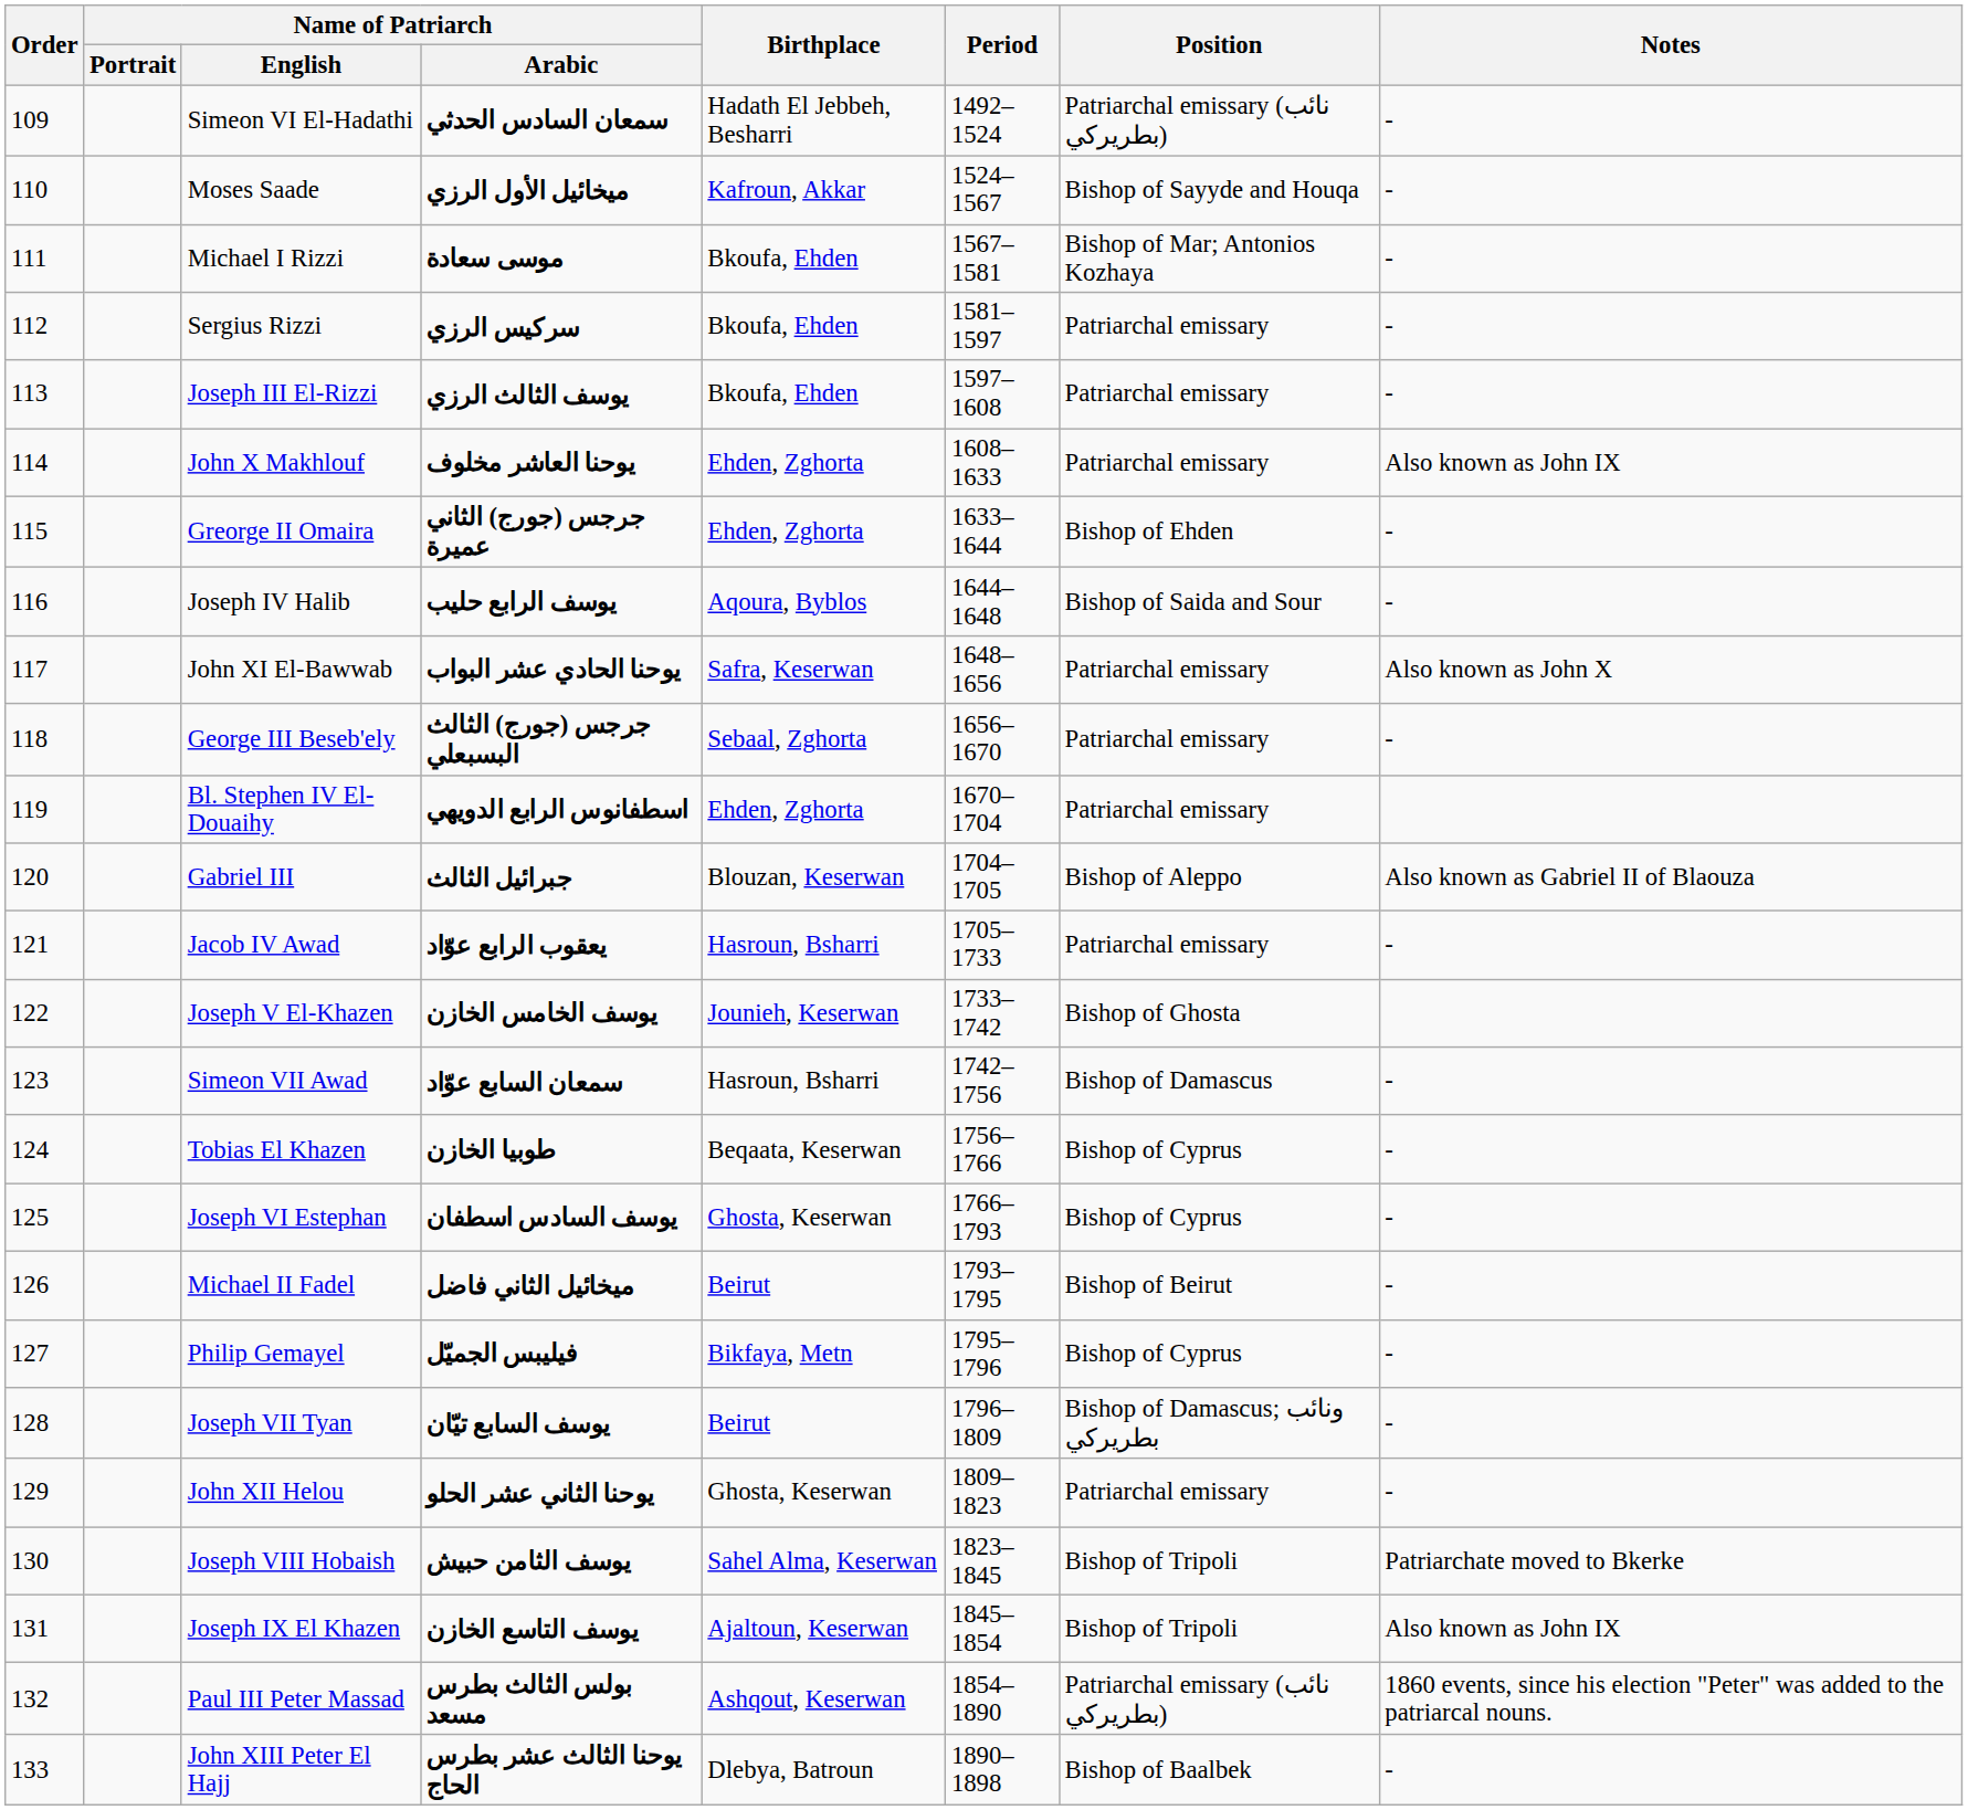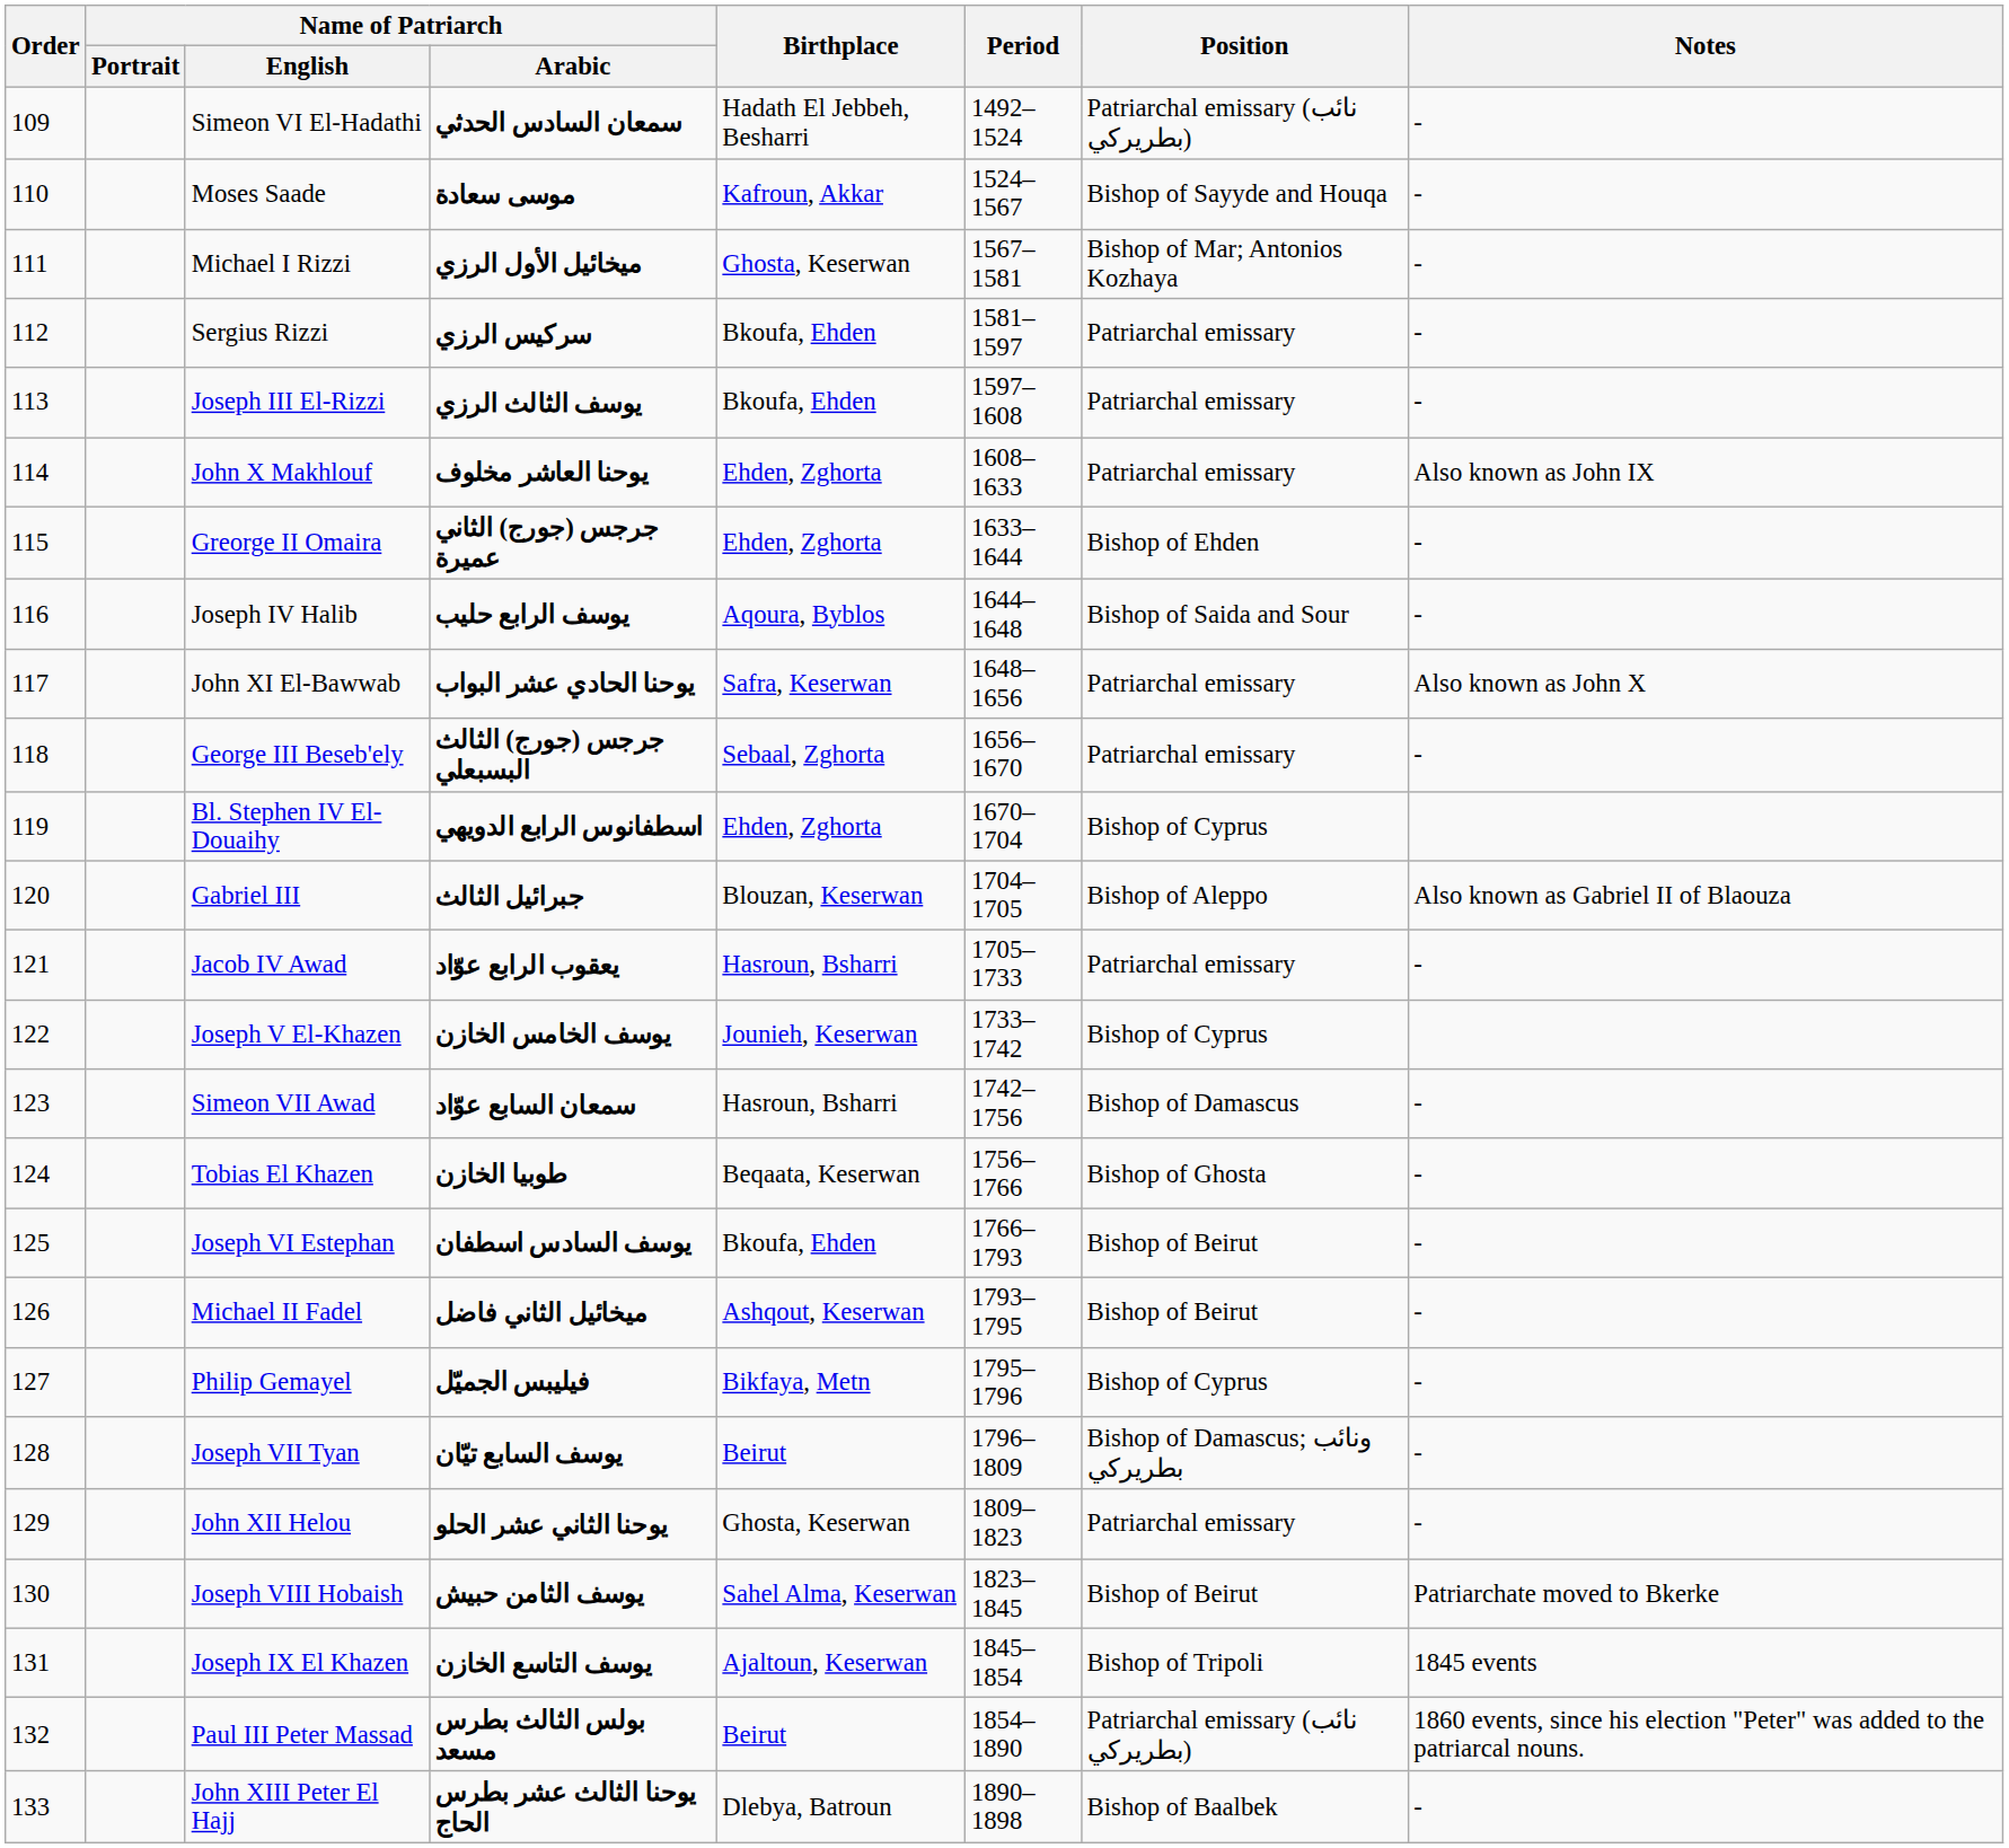Moses Saade | Name of Patriarch / Arabic: ميخائيل الأول الرزي -> موسى سعادة
Michael I Rizzi | Name of Patriarch / Arabic: موسى سعادة -> ميخائيل الأول الرزي
Michael I Rizzi | Birthplace: Bkoufa, Ehden -> Ghosta, Keserwan
Bl. Stephen IV El-Douaihy | Position: Patriarchal emissary -> Bishop of Cyprus
Joseph V El-Khazen | Position: Bishop of Ghosta -> Bishop of Cyprus
Tobias El Khazen | Position: Bishop of Cyprus -> Bishop of Ghosta
Joseph VI Estephan | Birthplace: Ghosta, Keserwan -> Bkoufa, Ehden
Joseph VI Estephan | Position: Bishop of Cyprus -> Bishop of Beirut
Michael II Fadel | Birthplace: Beirut -> Ashqout, Keserwan
Joseph VIII Hobaish | Position: Bishop of Tripoli -> Bishop of Beirut
Joseph IX El Khazen | Notes: Also known as John IX -> 1845 events
Paul III Peter Massad | Birthplace: Ashqout, Keserwan -> Beirut
